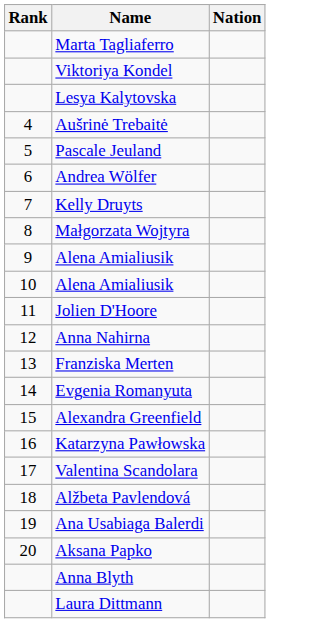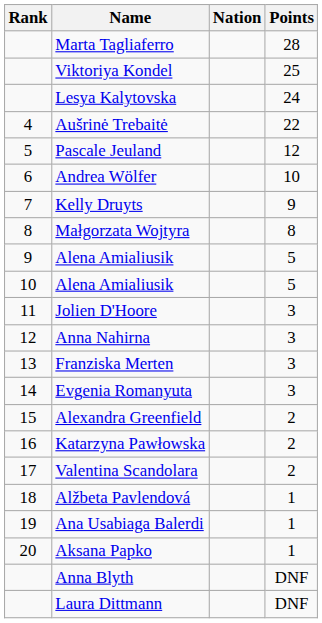+ column: Points | 28 | 25 | 24 | 22 | 12 | 10 | 9 | 8 | 5 | 5 | 3 | 3 | 3 | 3 | 2 | 2 | 2 | 1 | 1 | 1 | DNF | DNF
